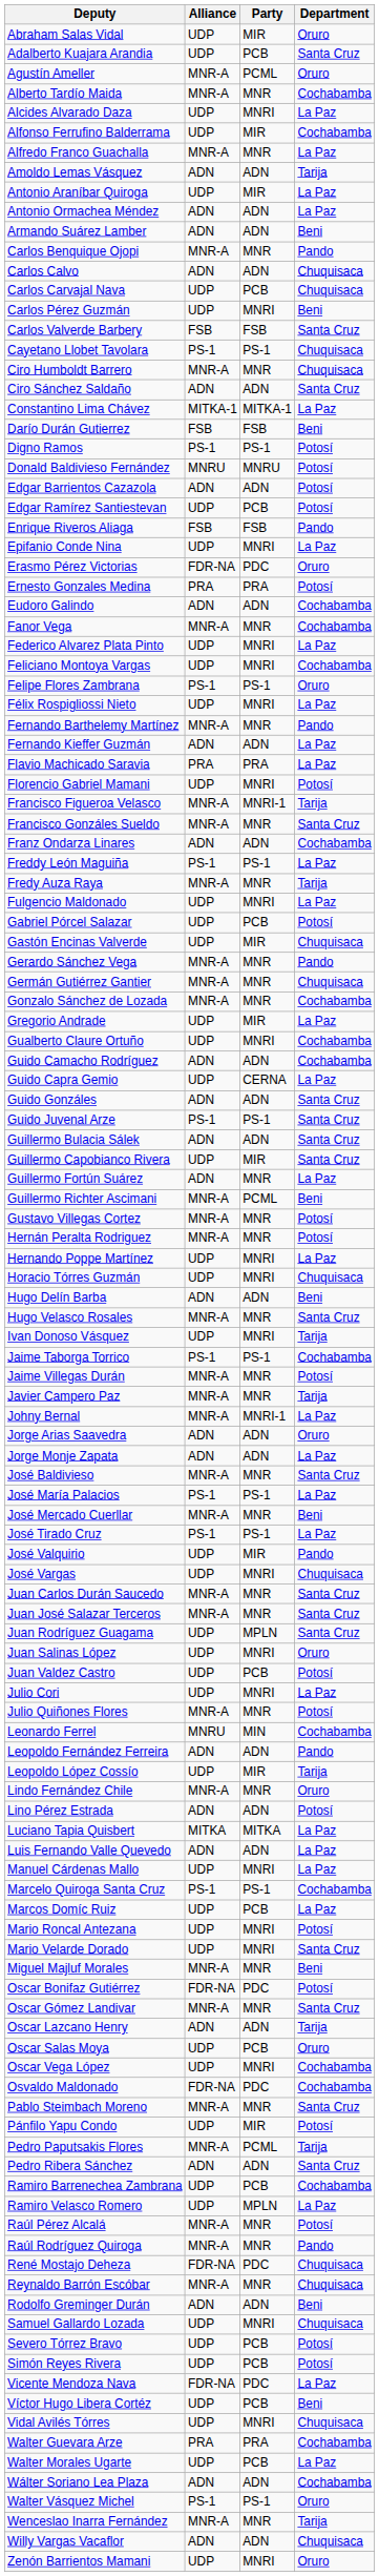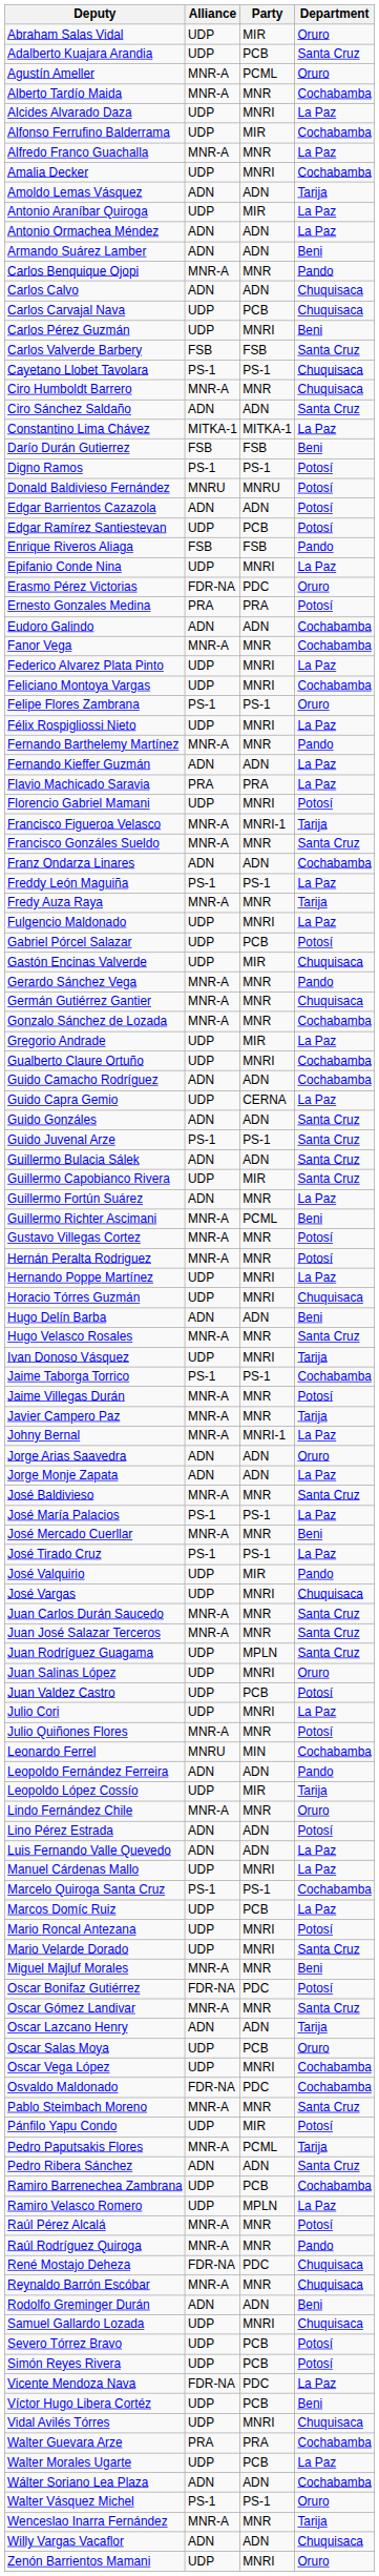+ row: Amalia Decker | UDP | MNRI | Cochabamba
- row: Luciano Tapia Quisbert | MITKA | MITKA | La Paz
